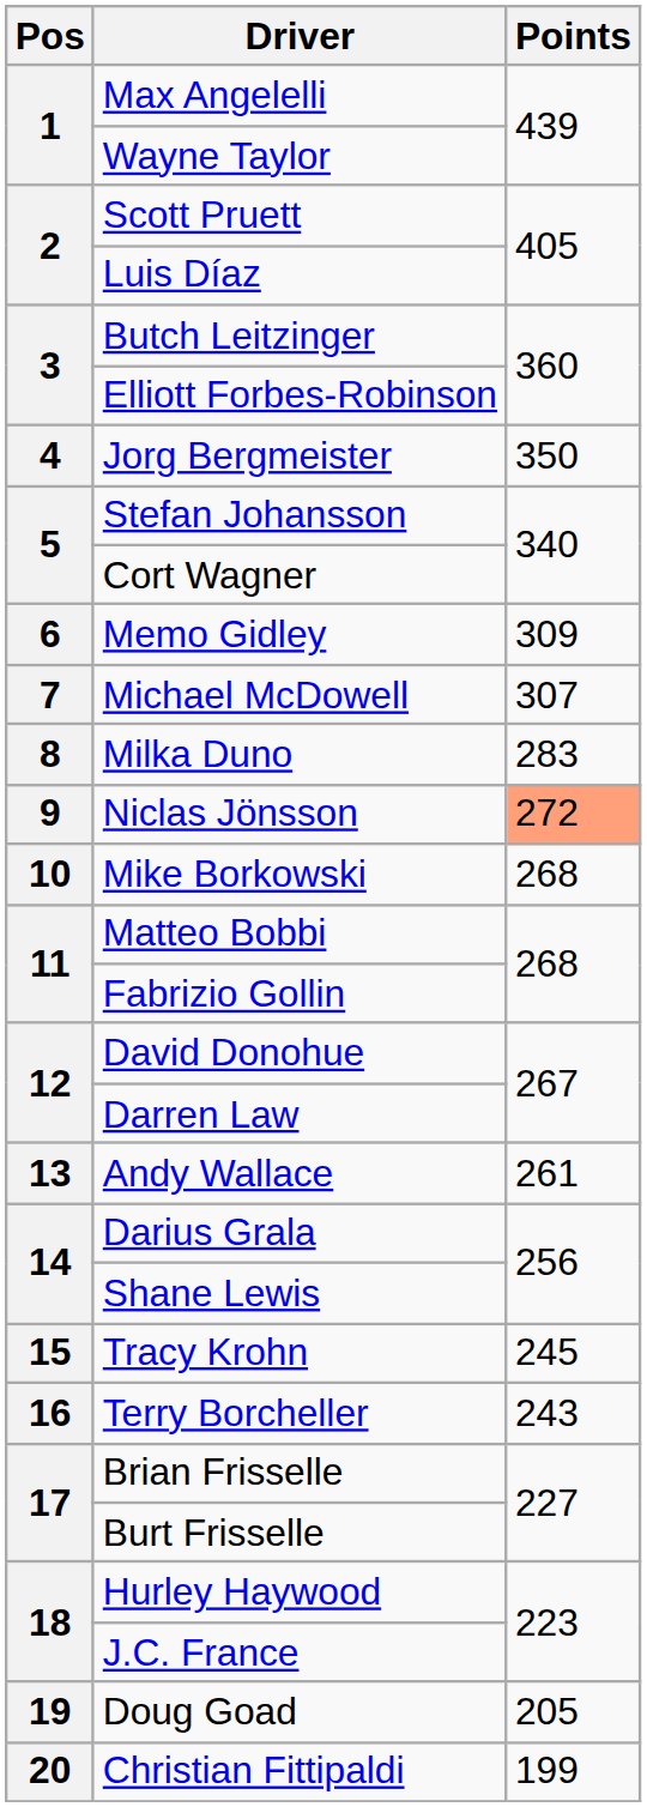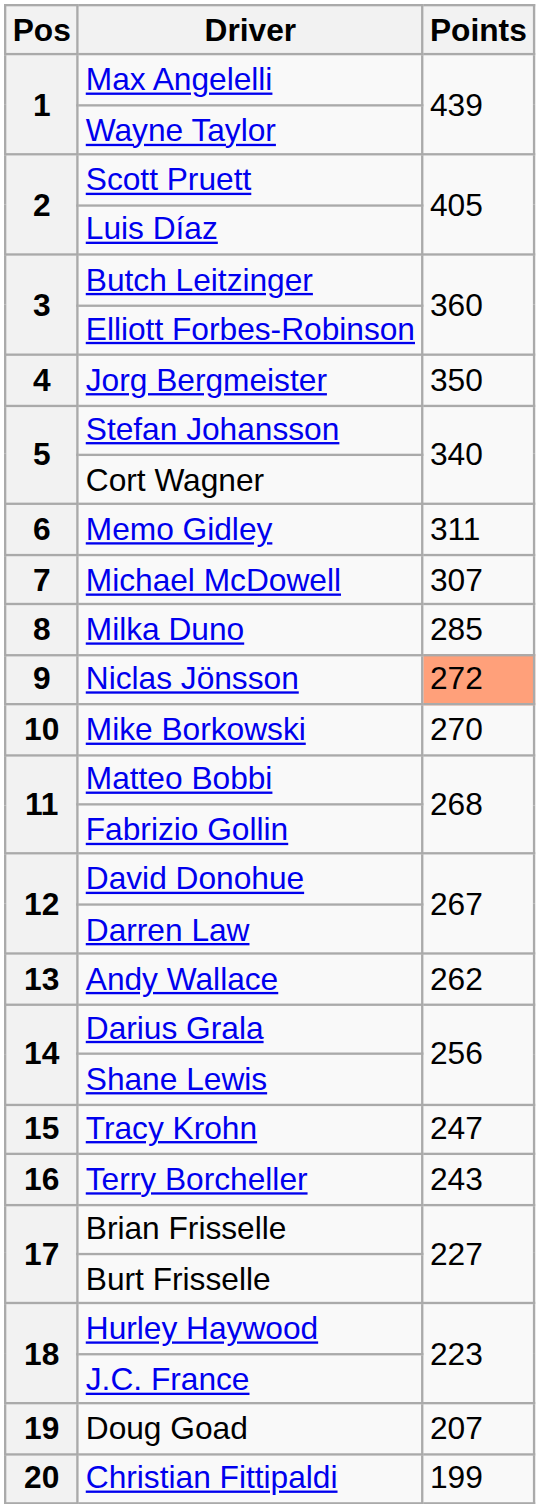Memo Gidley | Points: 309 -> 311
Milka Duno | Points: 283 -> 285
Mike Borkowski | Points: 268 -> 270
Andy Wallace | Points: 261 -> 262
Tracy Krohn | Points: 245 -> 247
Doug Goad | Points: 205 -> 207
